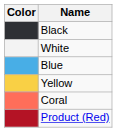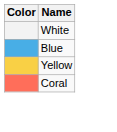- row: Black
- row: Product (Red)
